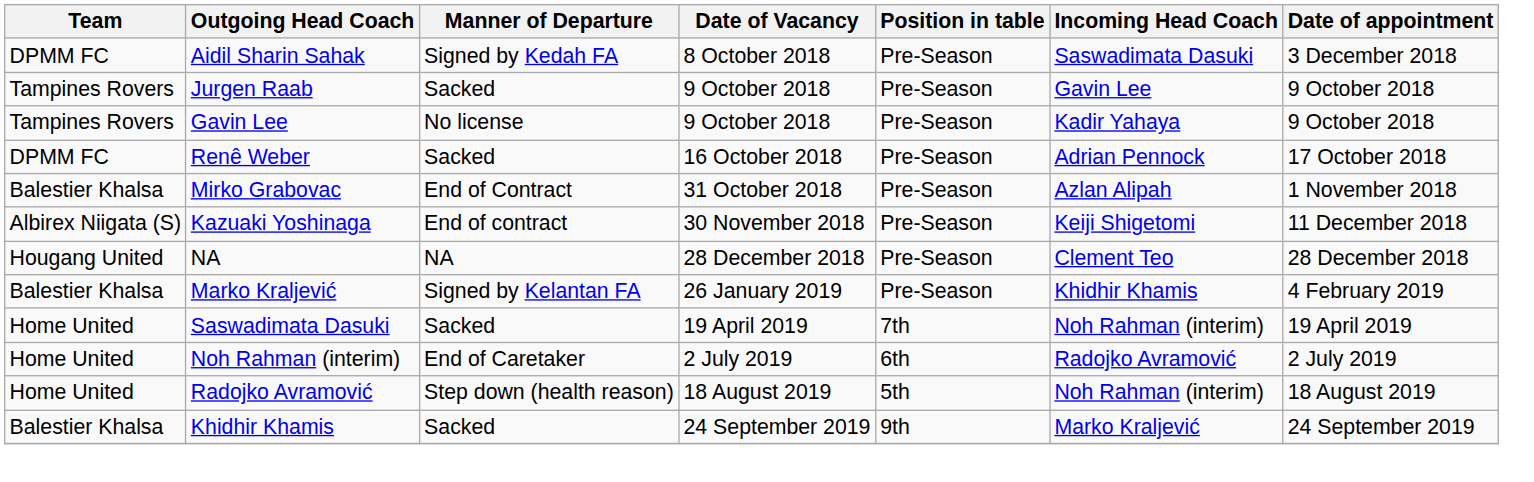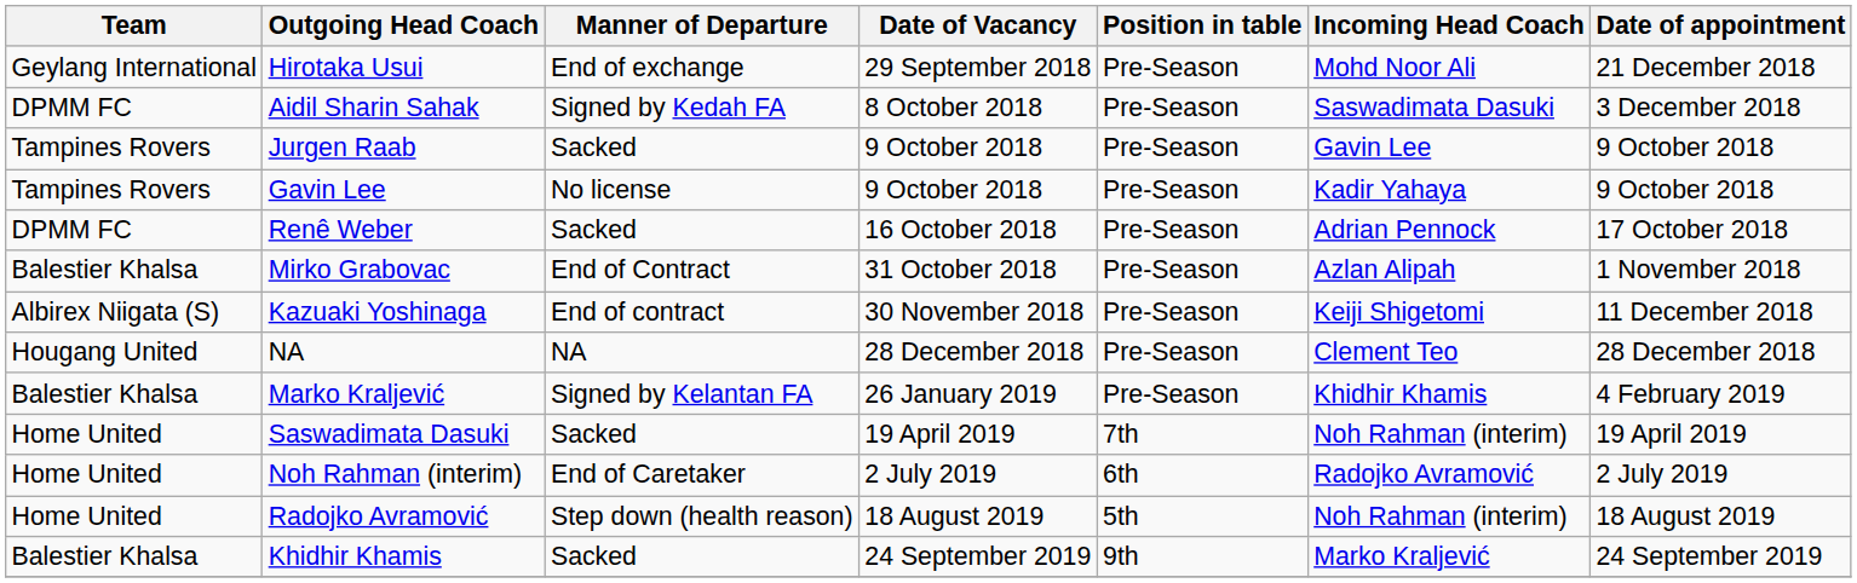+ row: Geylang International | Hirotaka Usui | End of exchange | 29 September 2018 | Pre-Season | Mohd Noor Ali | 21 December 2018
